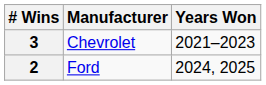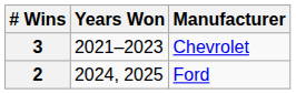columns swapped: Manufacturer <-> Years Won
